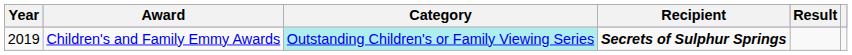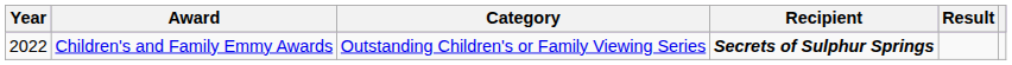Children's and Family Emmy Awards | Year: 2019 -> 2022
Children's and Family Emmy Awards | Category: paleturquoise background -> no background
